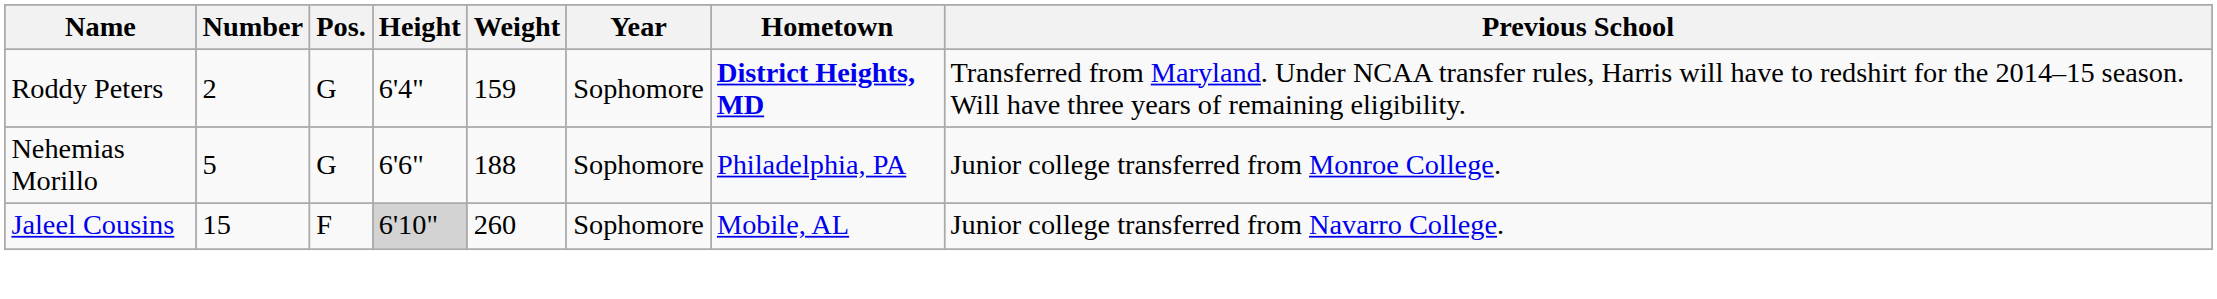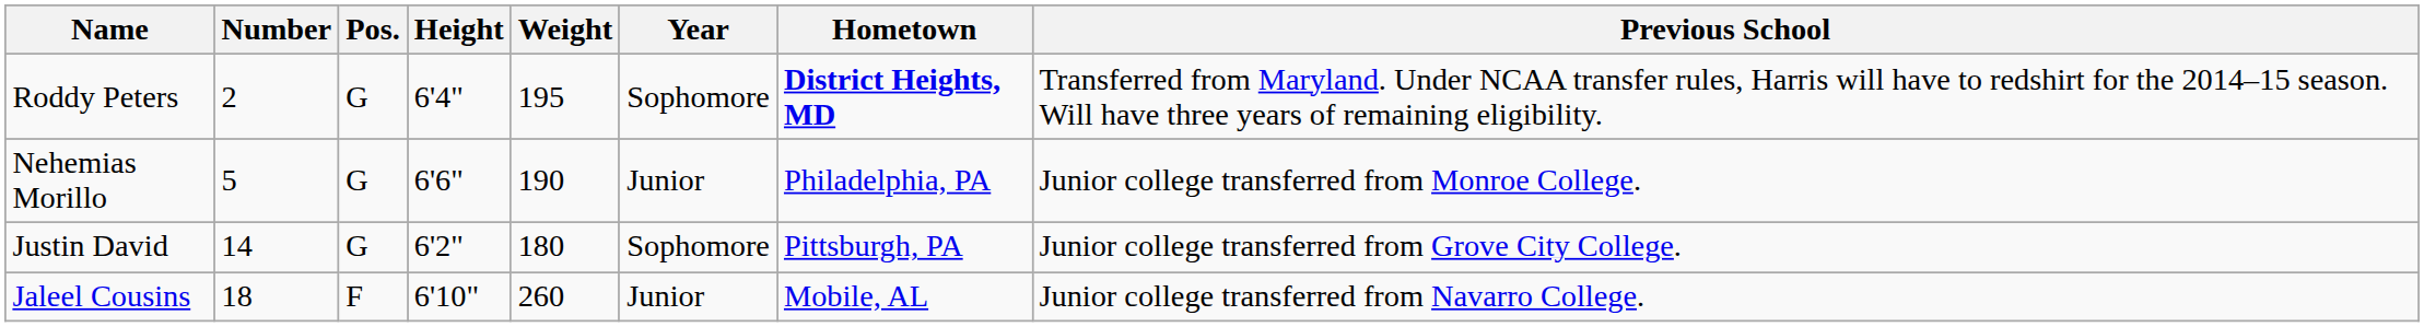Roddy Peters | Weight: 159 -> 195
Nehemias Morillo | Weight: 188 -> 190
Nehemias Morillo | Year: Sophomore -> Junior
+ row: Justin David | 14 | G | 6'2" | 180 | Sophomore | Pittsburgh, PA | Junior college transferred from Grove City College.
Jaleel Cousins | Number: 15 -> 18
Jaleel Cousins | Height: lightgrey background -> no background
Jaleel Cousins | Year: Sophomore -> Junior
